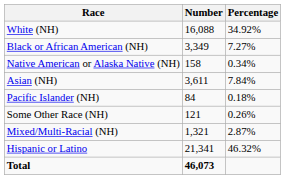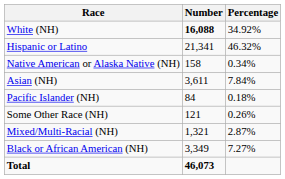White (NH) | Number: normal -> bold
rows swapped: Black or African American (NH) <-> Hispanic or Latino
